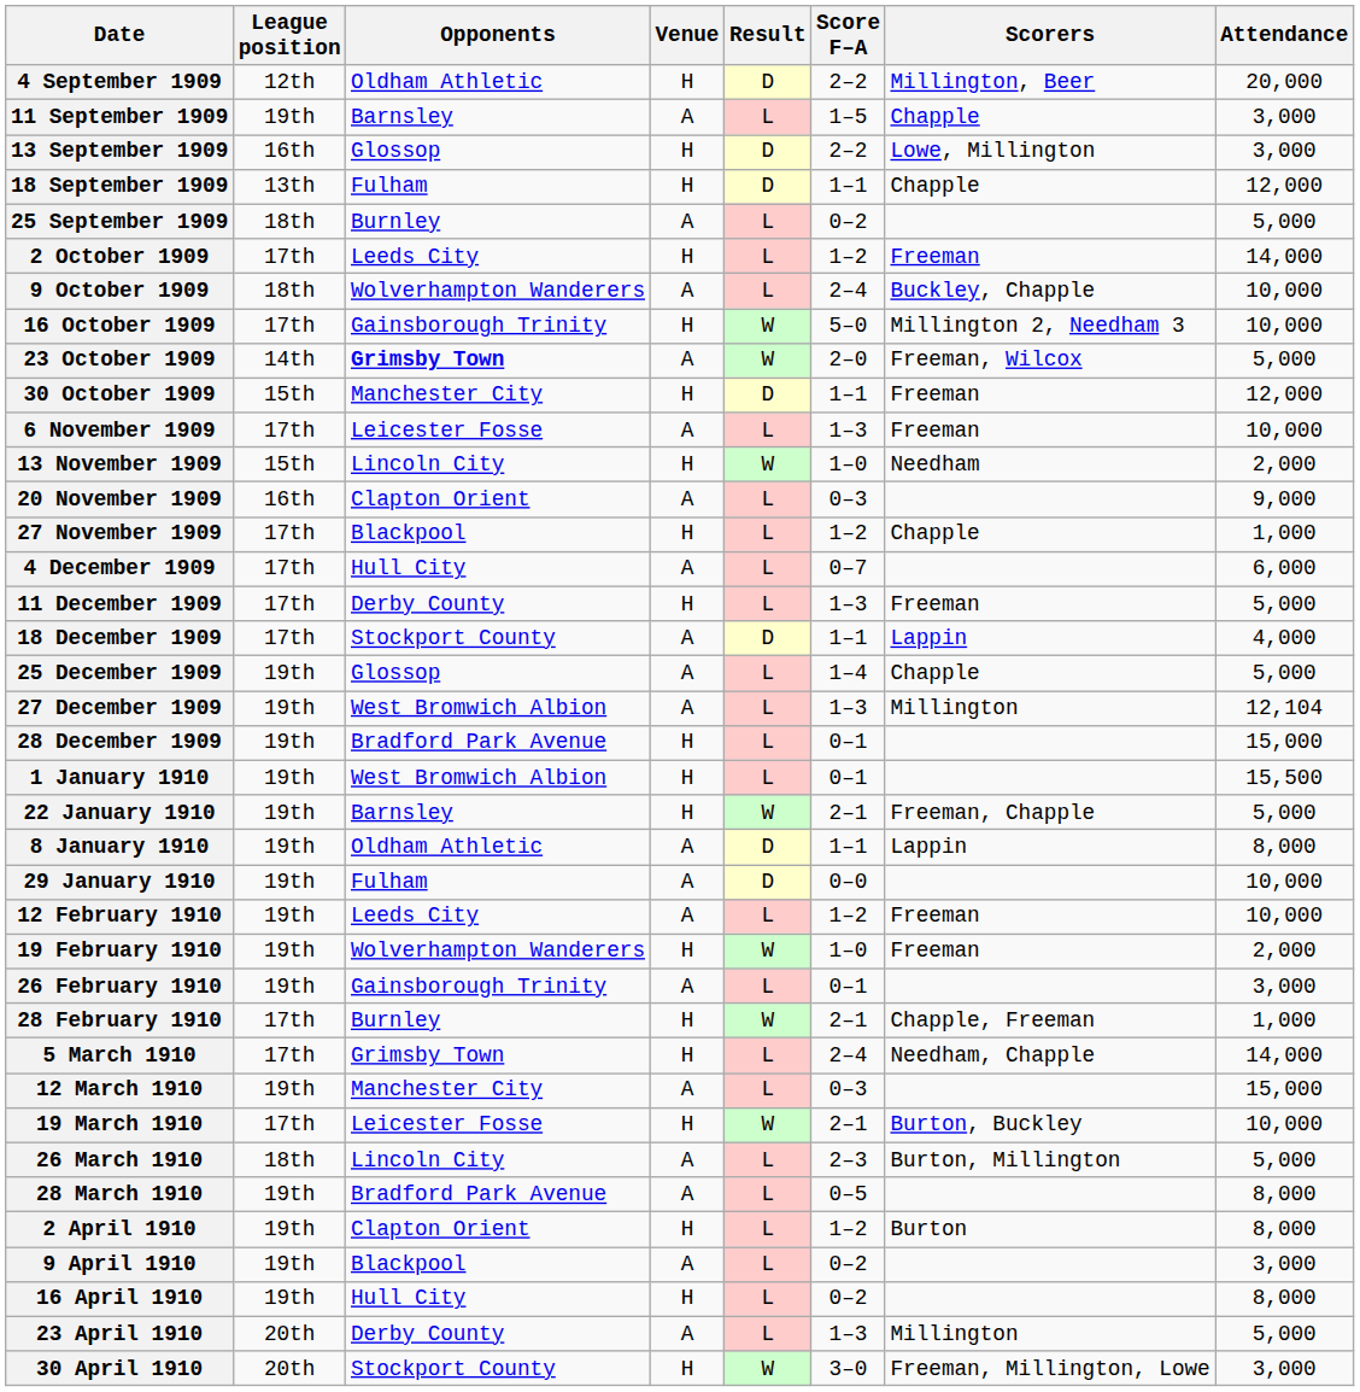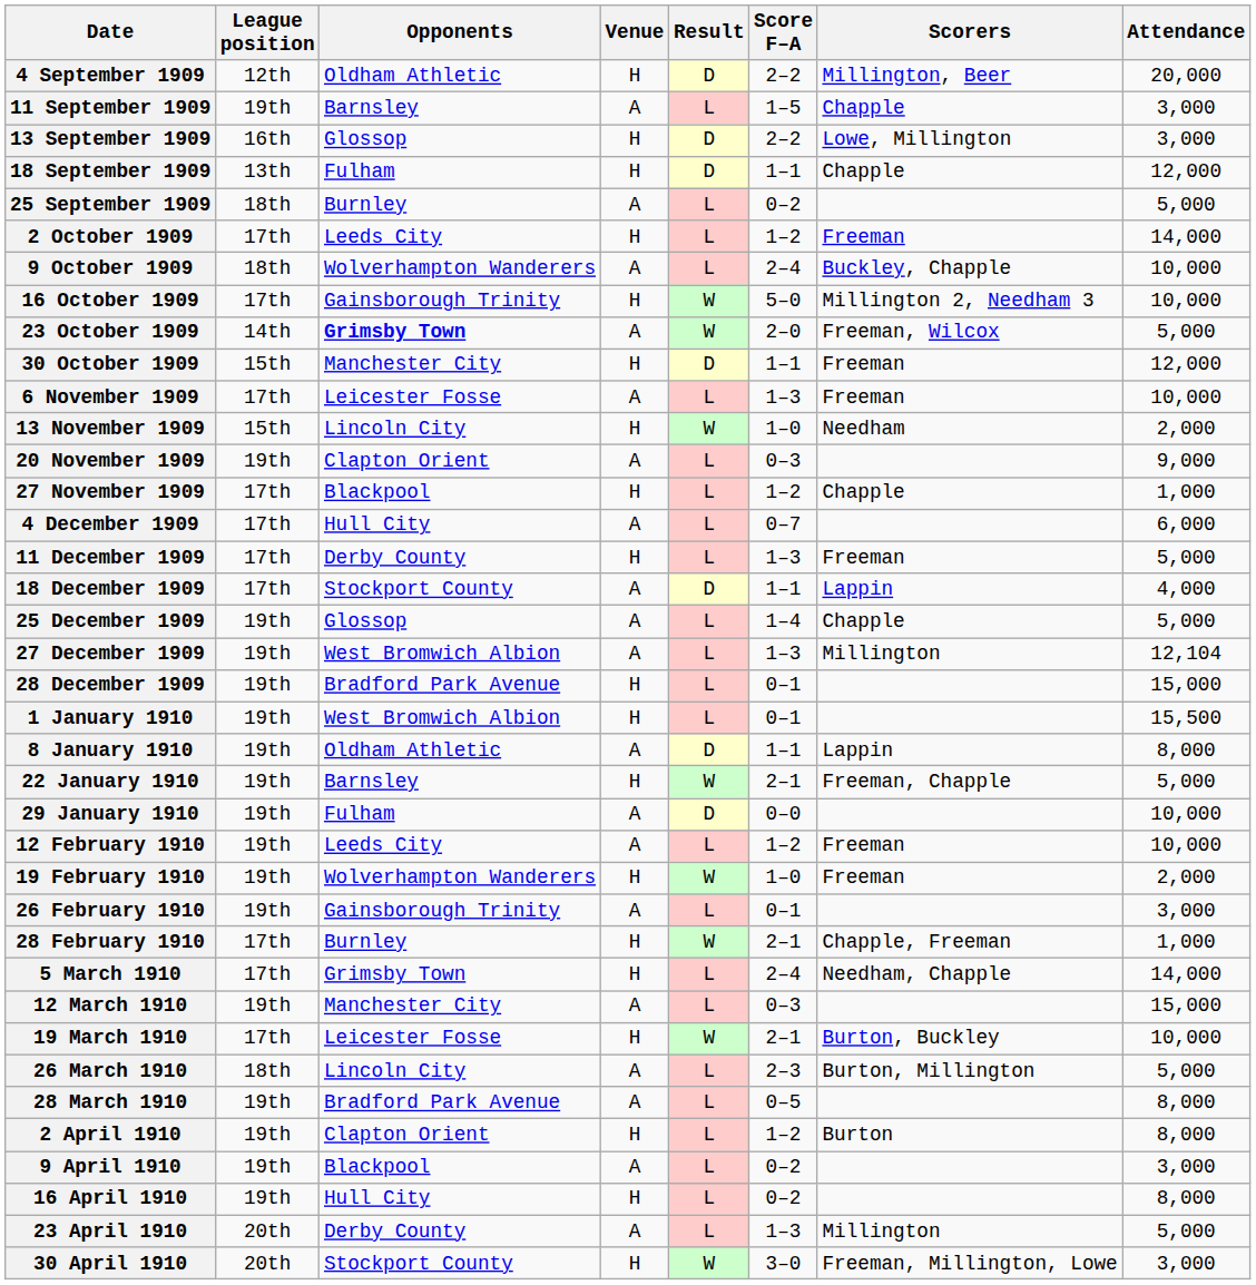20 November 1909 | League position: 16th -> 19th
rows swapped: 8 January 1910 <-> 22 January 1910
